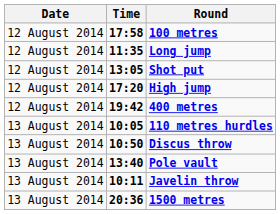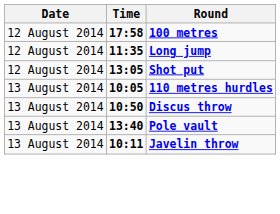- row: 12 August 2014 | 17:20 | High jump
- row: 12 August 2014 | 19:42 | 400 metres
- row: 13 August 2014 | 20:36 | 1500 metres
